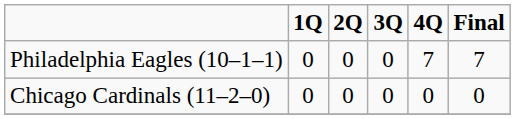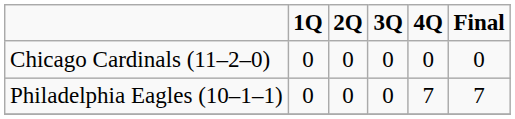rows swapped: Chicago Cardinals (11–2–0) <-> Philadelphia Eagles (10–1–1)
